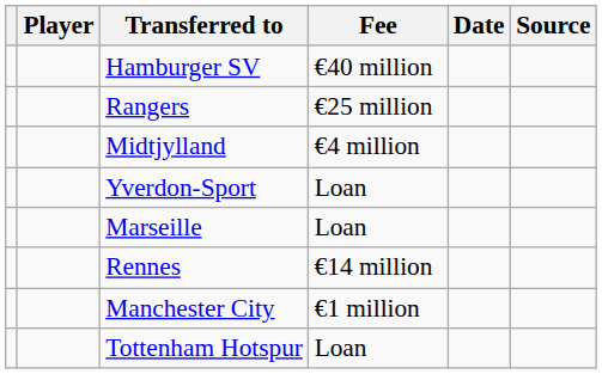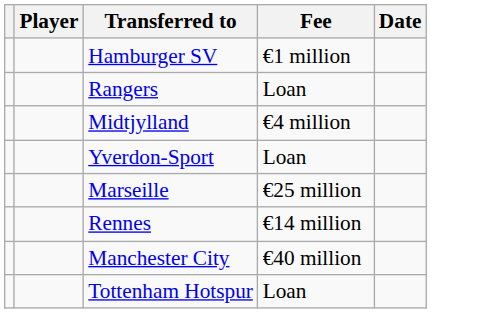- column: Source
Hamburger SV | Fee: €40 million -> €1 million
Rangers | Fee: €25 million -> Loan
Marseille | Fee: Loan -> €25 million
Manchester City | Fee: €1 million -> €40 million
